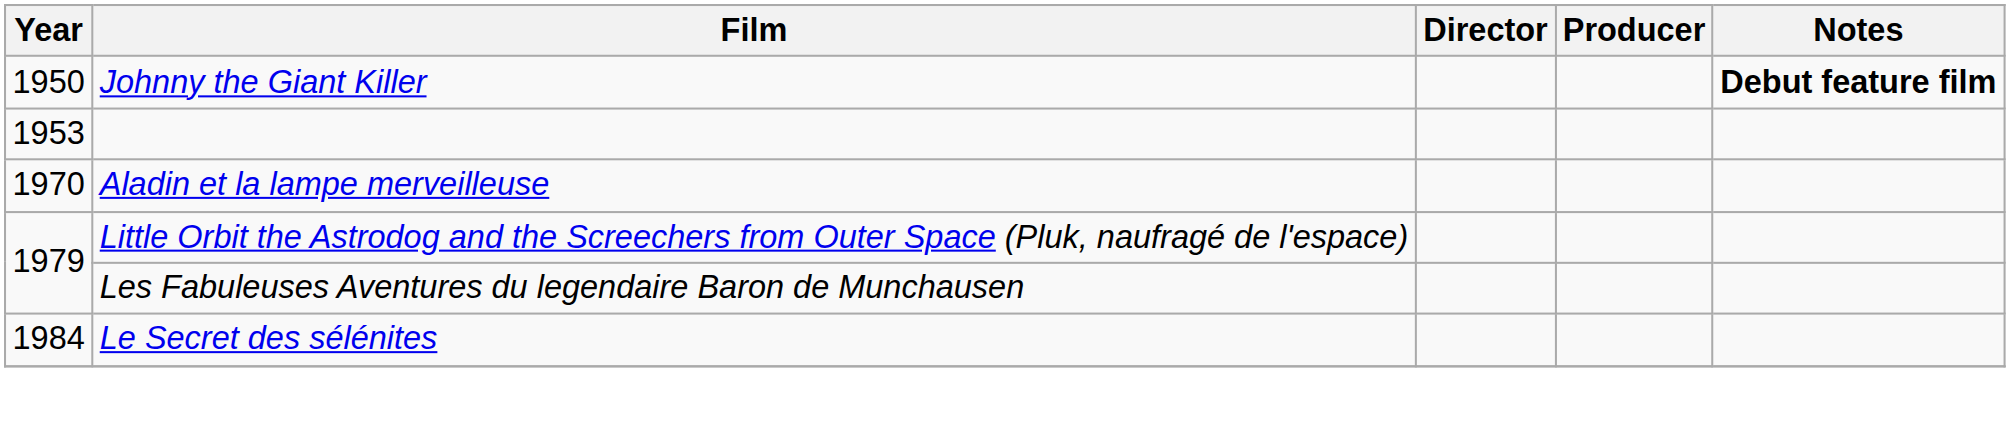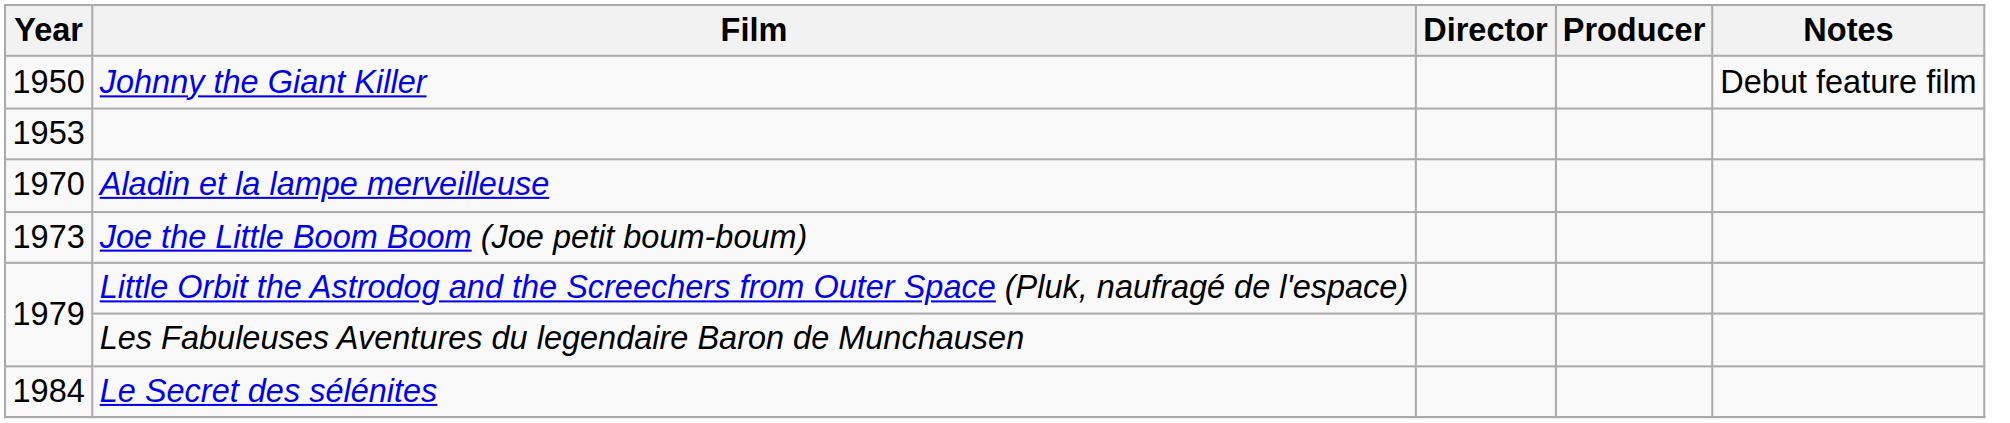Johnny the Giant Killer | Notes: bold -> normal
+ row: 1973 | Joe the Little Boom Boom (Joe petit boum-boum)
